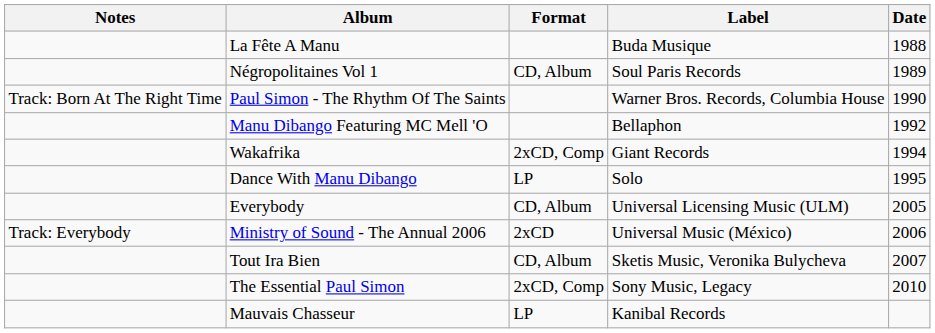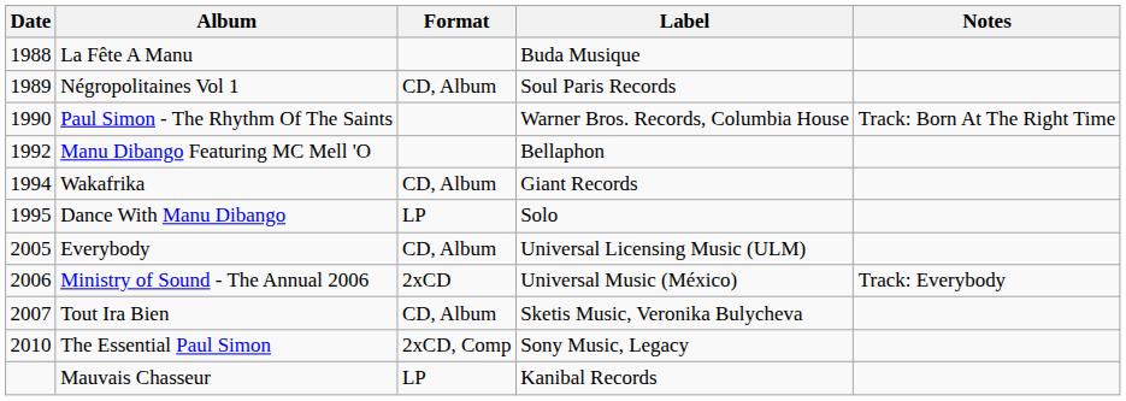columns swapped: Date <-> Notes
Wakafrika | Format: 2xCD, Comp -> CD, Album
